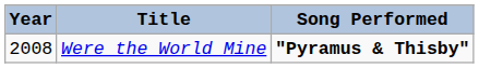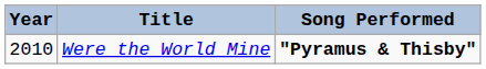Were the World Mine | Year: 2008 -> 2010
